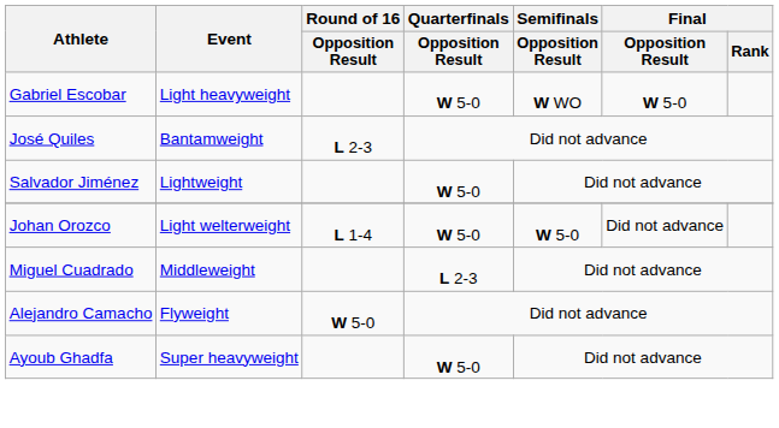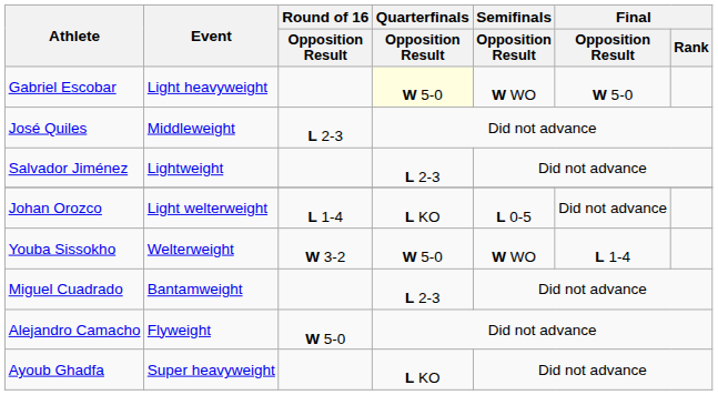Gabriel Escobar | Quarterfinals / Opposition Result: no background -> lightyellow background
José Quiles | Event: Bantamweight -> Middleweight
Salvador Jiménez | Quarterfinals / Opposition Result: W 5-0 -> L 2-3
Johan Orozco | Quarterfinals / Opposition Result: W 5-0 -> L KO
Johan Orozco | Semifinals / Opposition Result: W 5-0 -> L 0-5
+ row: Youba Sissokho | Welterweight | W 3-2 | W 5-0 | W WO | L 1-4
Miguel Cuadrado | Event: Middleweight -> Bantamweight
Ayoub Ghadfa | Quarterfinals / Opposition Result: W 5-0 -> L KO
